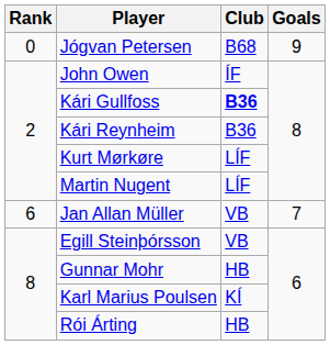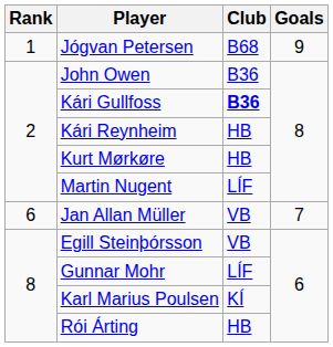Jógvan Petersen | Rank: 0 -> 1
John Owen | Club: ÍF -> B36
Kári Reynheim | Club: B36 -> HB
Kurt Mørkøre | Club: LÍF -> HB
Gunnar Mohr | Club: HB -> LÍF
